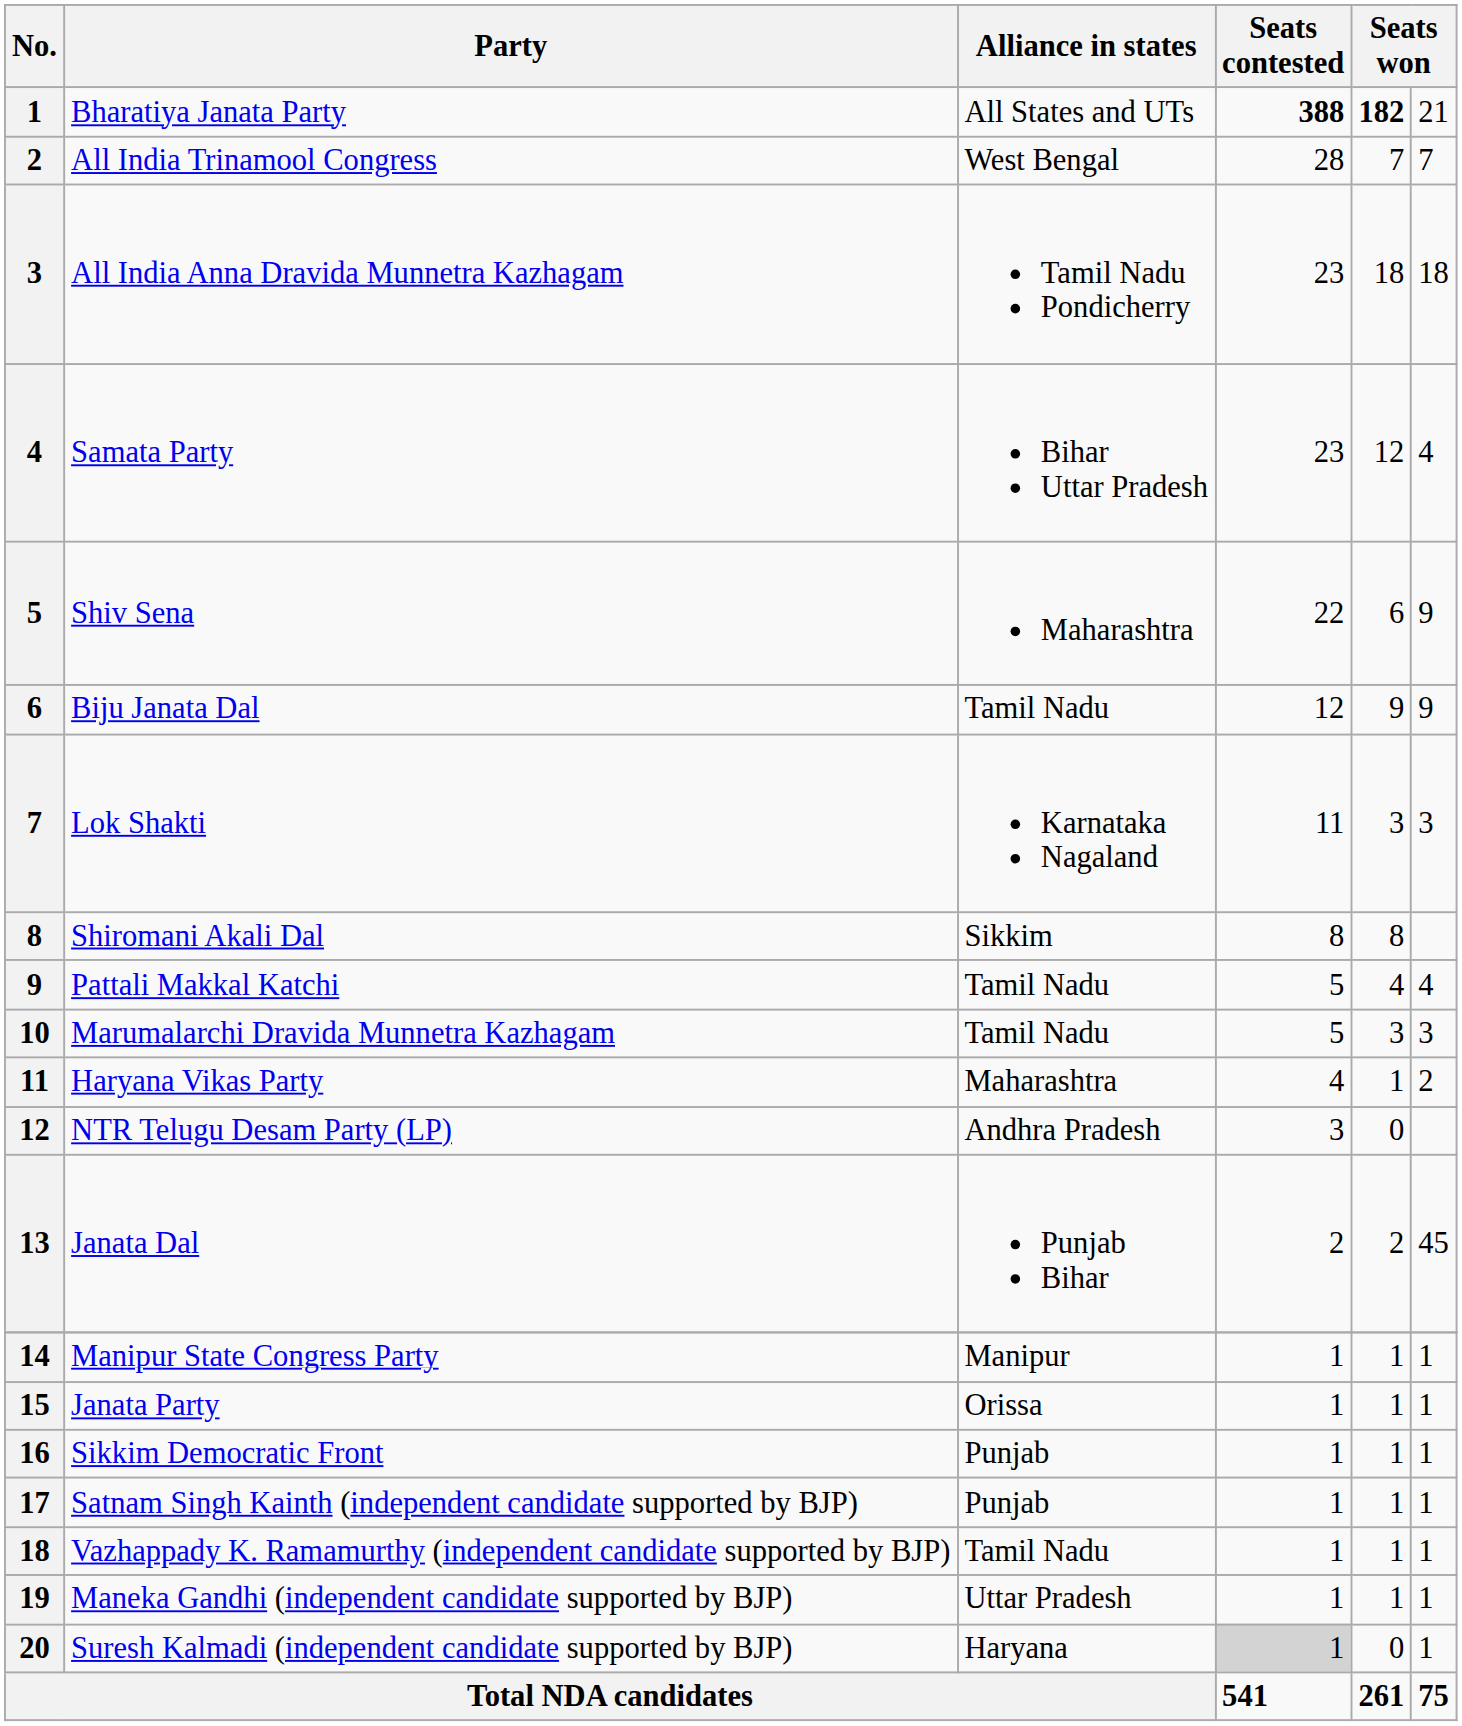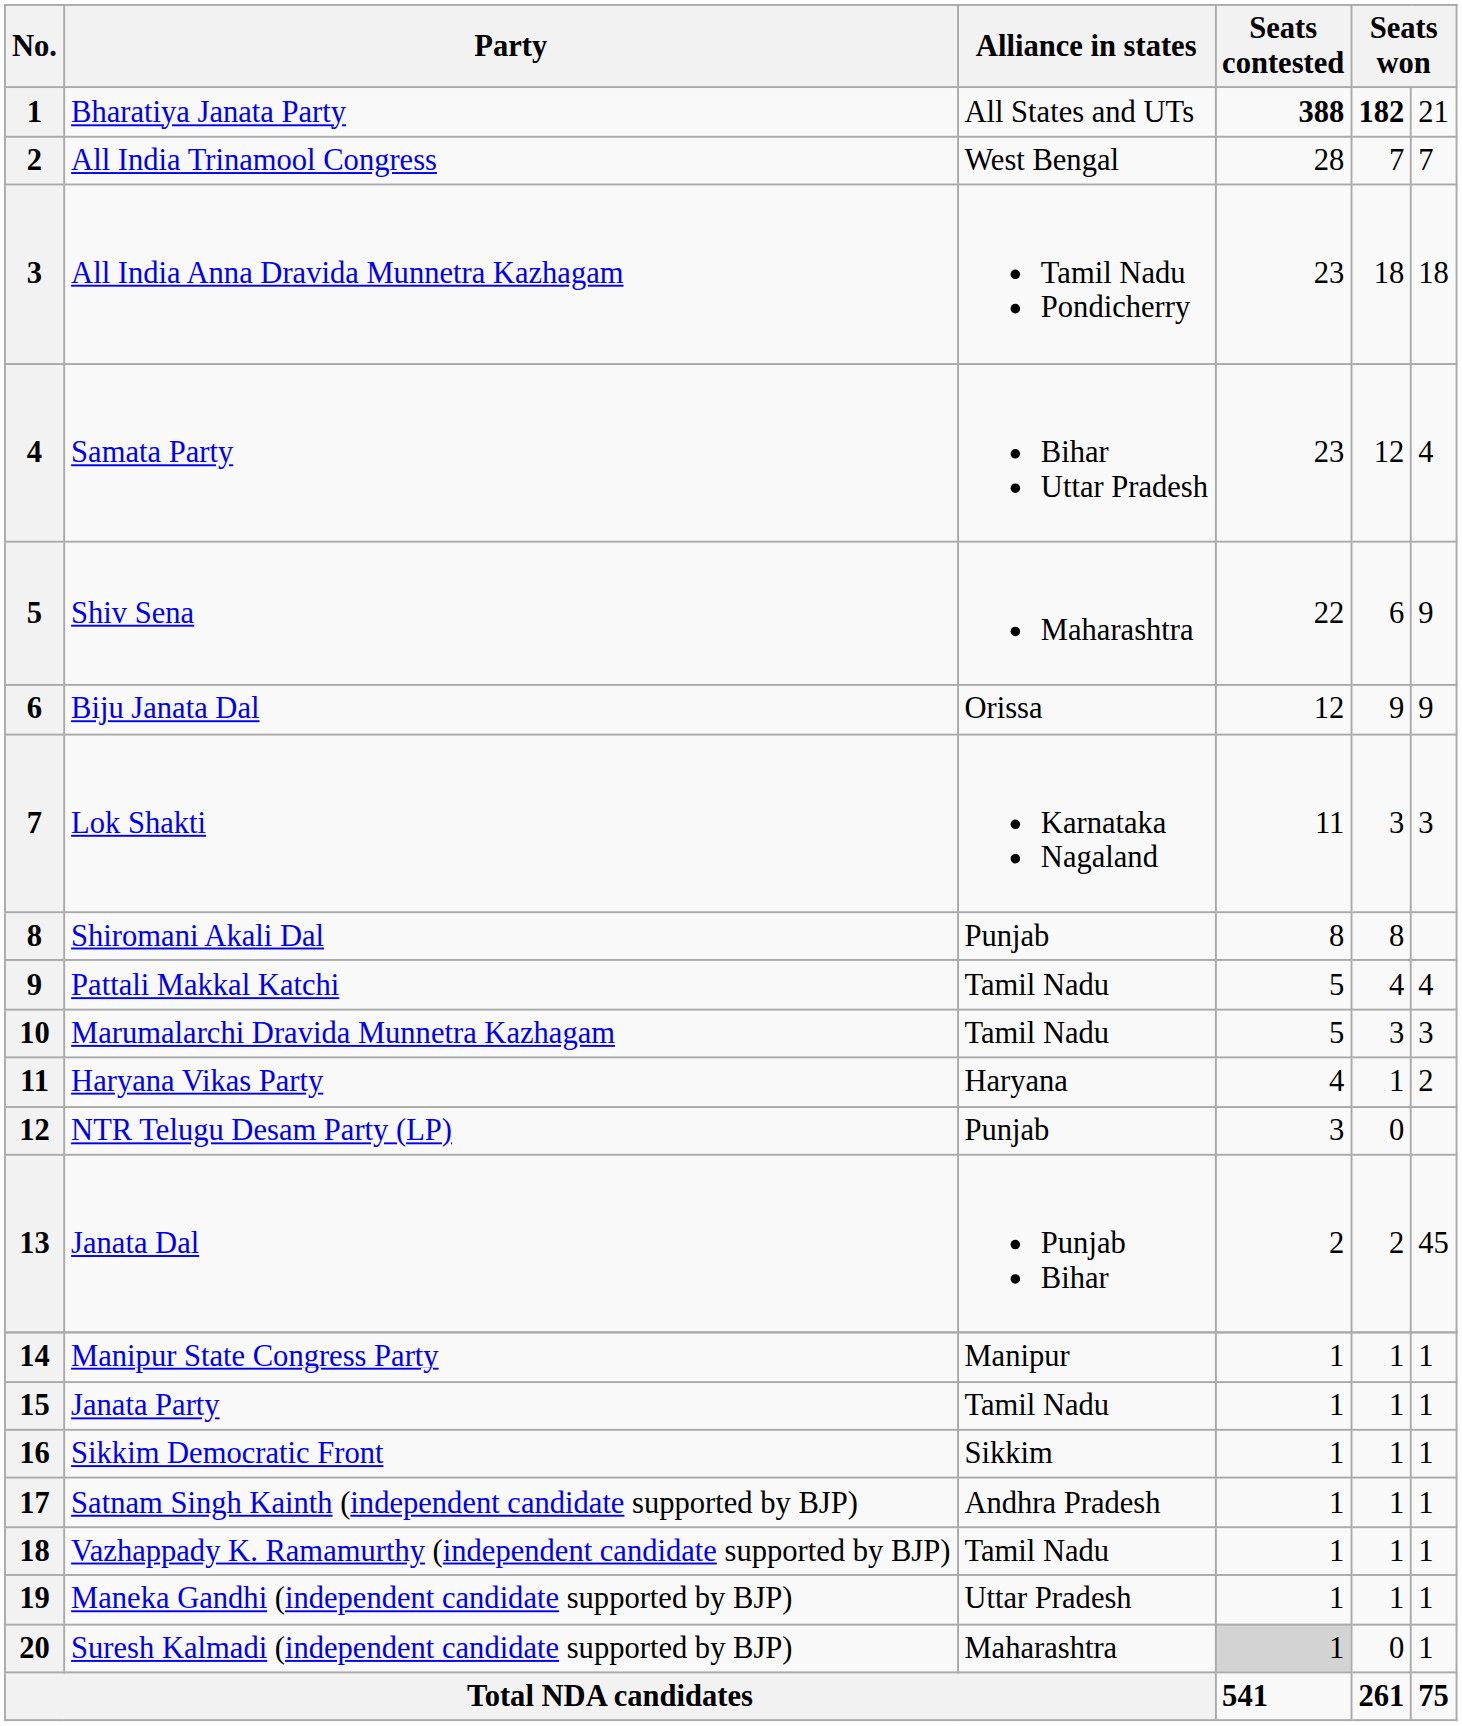Biju Janata Dal | Alliance in states: Tamil Nadu -> Orissa
Shiromani Akali Dal | Alliance in states: Sikkim -> Punjab
Haryana Vikas Party | Alliance in states: Maharashtra -> Haryana
NTR Telugu Desam Party (LP) | Alliance in states: Andhra Pradesh -> Punjab
Janata Party | Alliance in states: Orissa -> Tamil Nadu
Sikkim Democratic Front | Alliance in states: Punjab -> Sikkim
Satnam Singh Kainth (independent candidate supported by BJP) | Alliance in states: Punjab -> Andhra Pradesh
Suresh Kalmadi (independent candidate supported by BJP) | Alliance in states: Haryana -> Maharashtra
